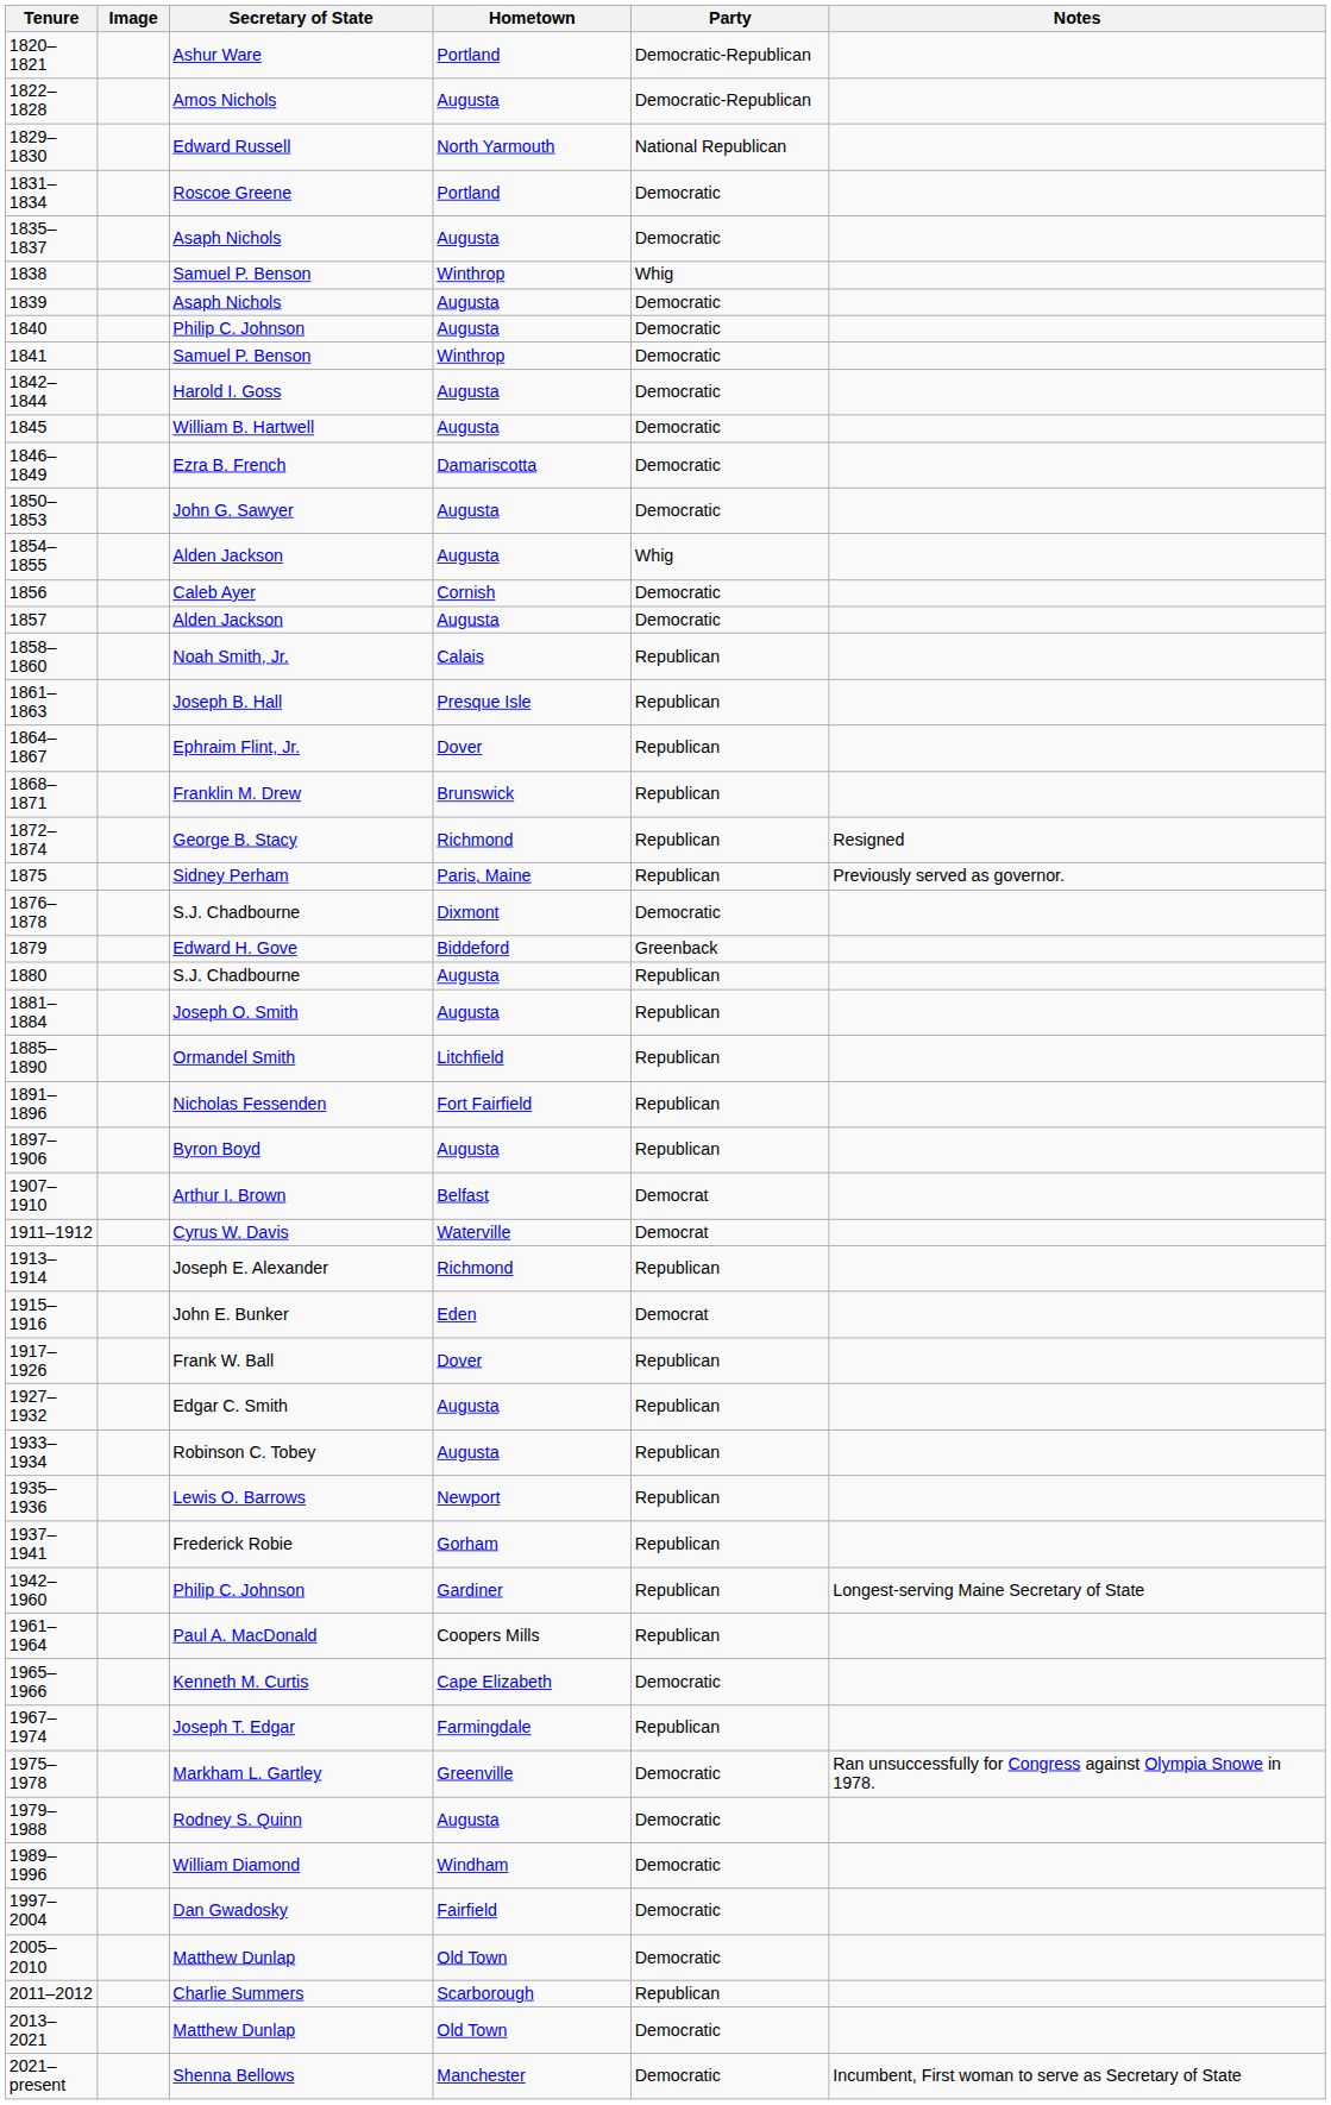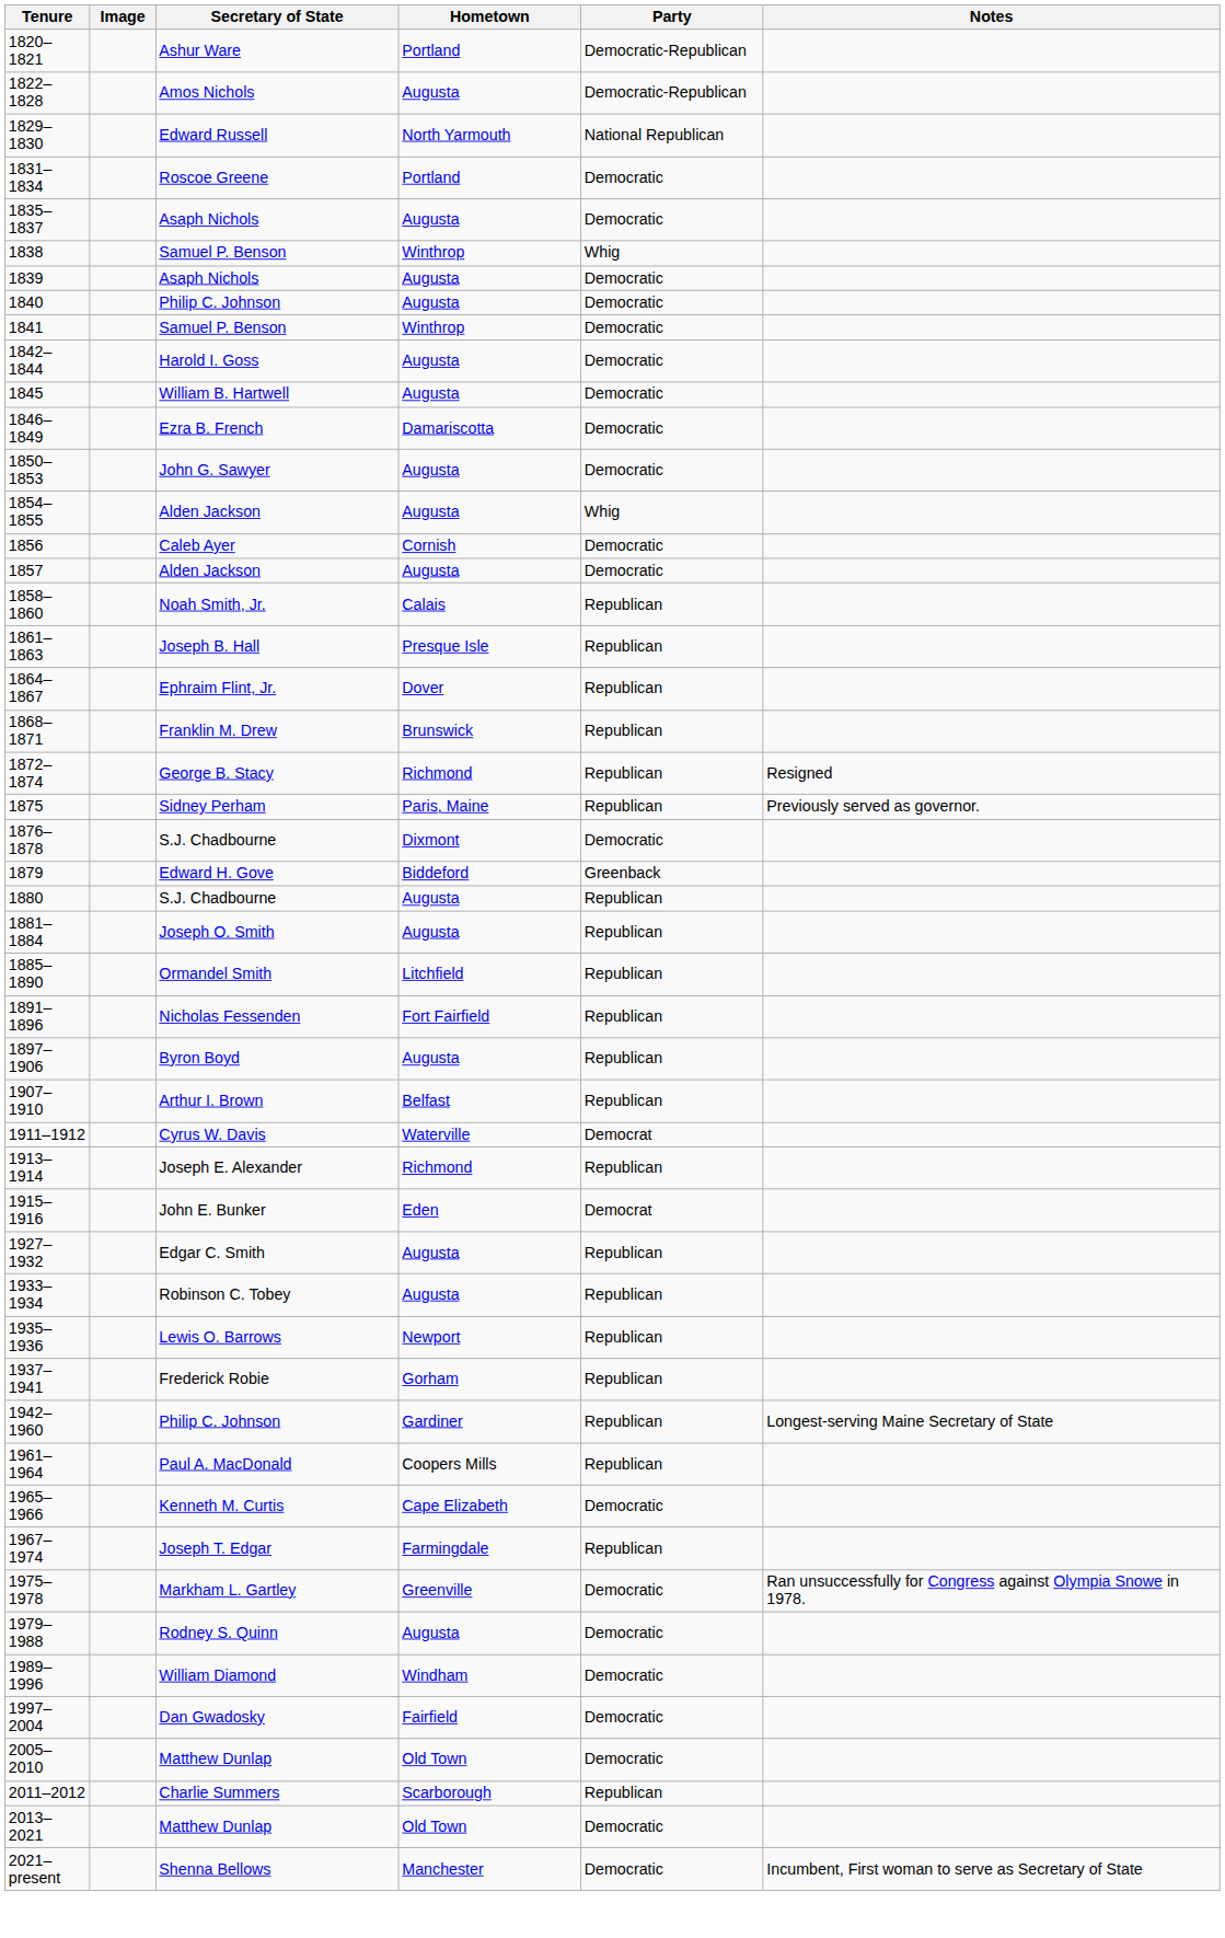1907–1910 | Party: Democrat -> Republican
- row: 1917–1926 | Frank W. Ball | Dover | Republican
